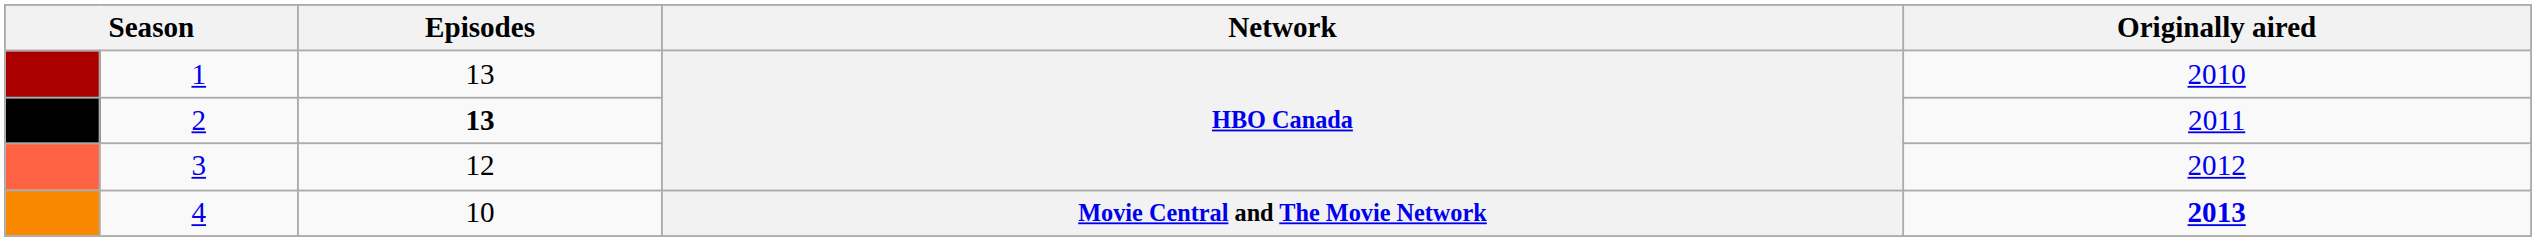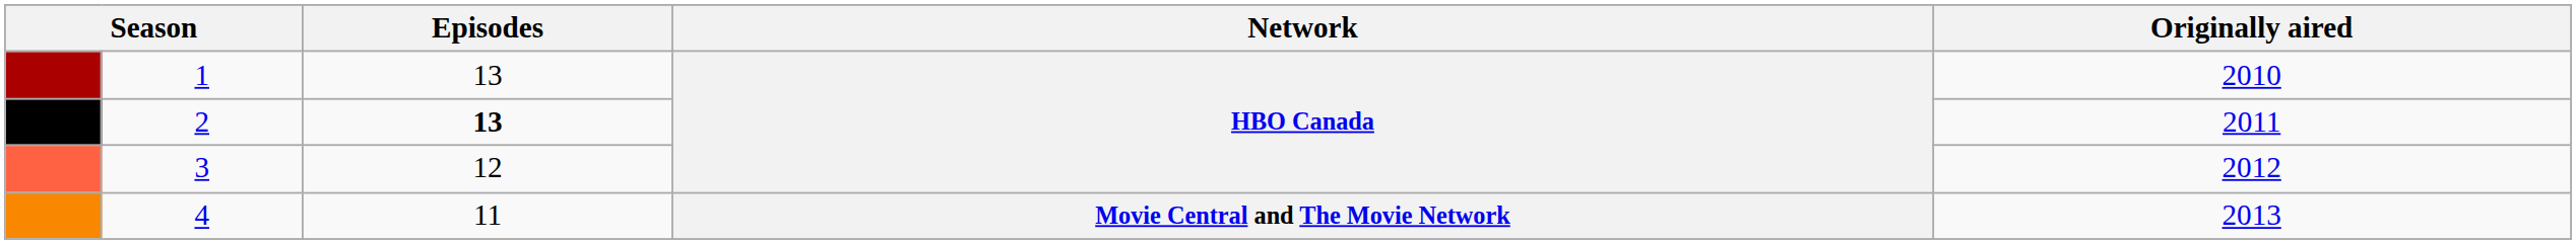4 | Episodes: 10 -> 11
4 | Originally aired: bold -> normal
